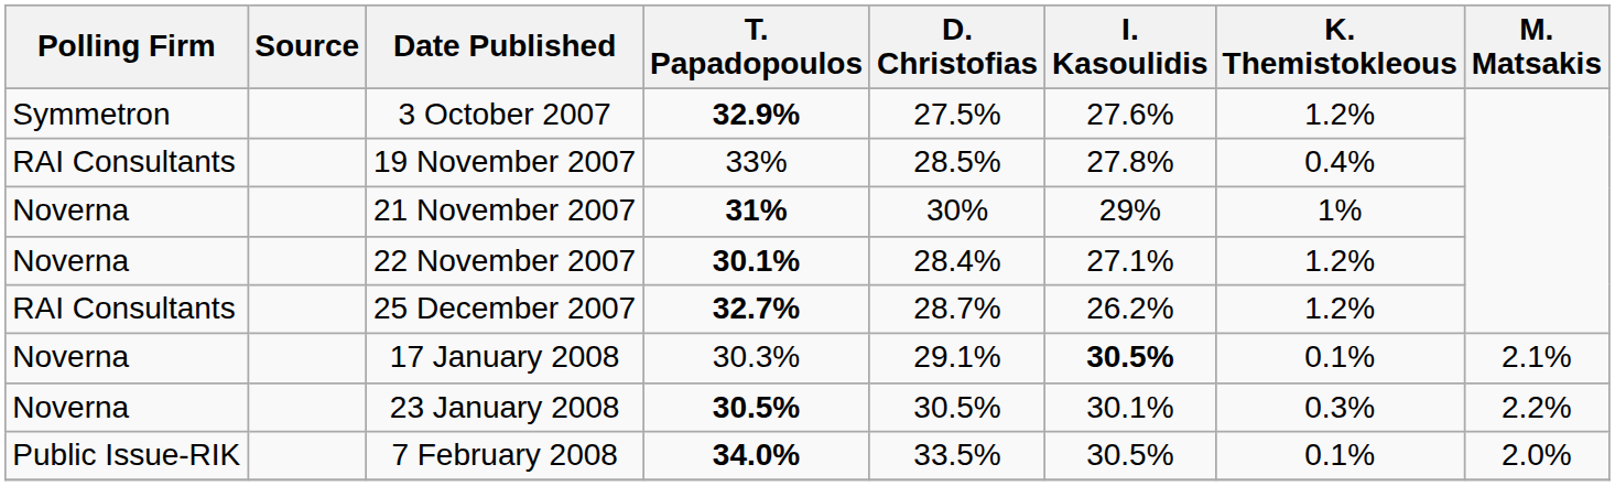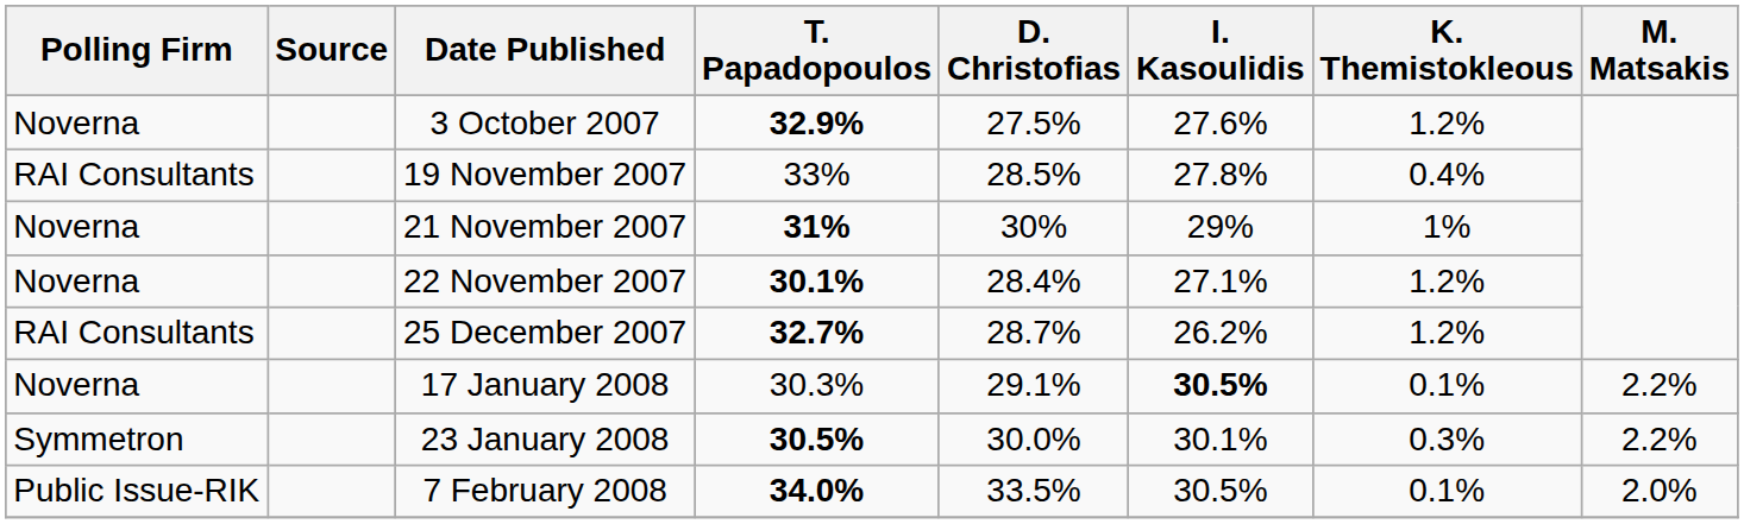3 October 2007 | Polling Firm: Symmetron -> Noverna
17 January 2008 | M. Matsakis: 2.1% -> 2.2%
23 January 2008 | Polling Firm: Noverna -> Symmetron
23 January 2008 | D. Christofias: 30.5% -> 30.0%
